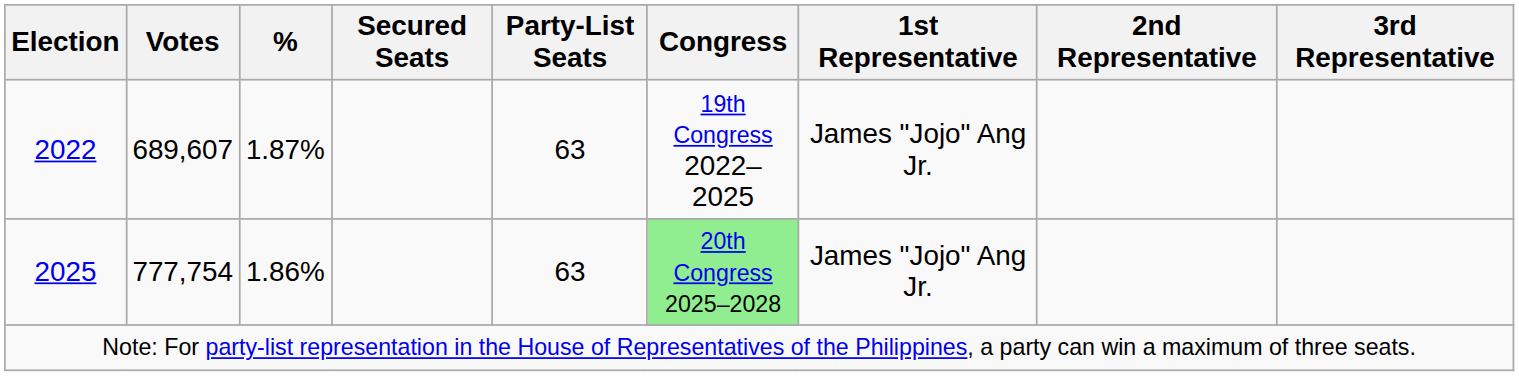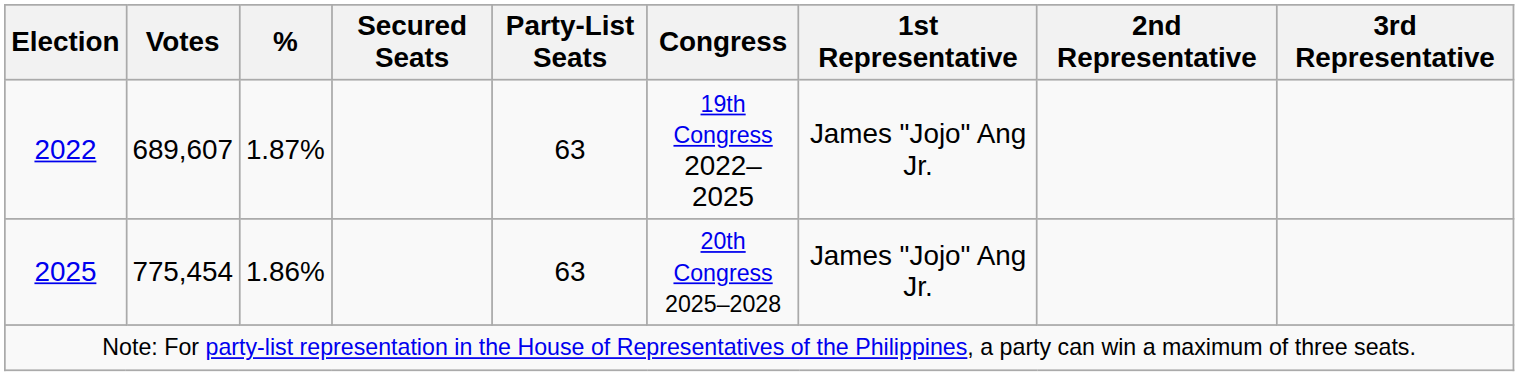2025 | Votes: 777,754 -> 775,454
2025 | Congress: lightgreen background -> no background
